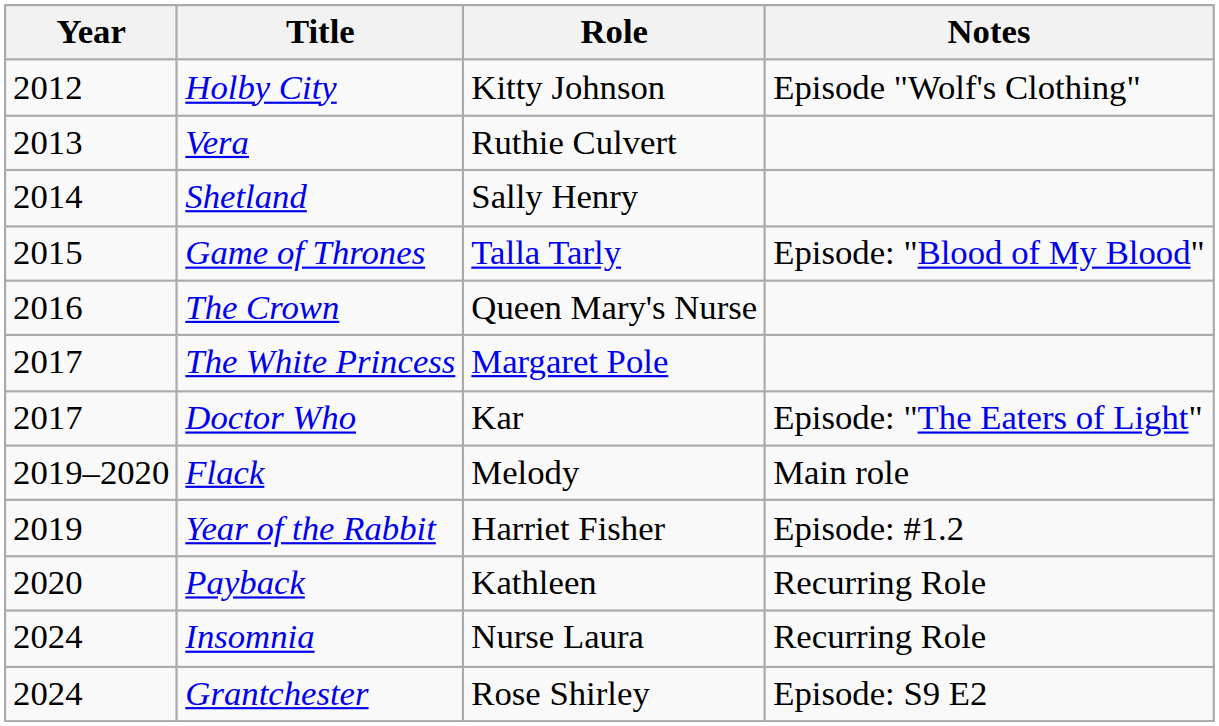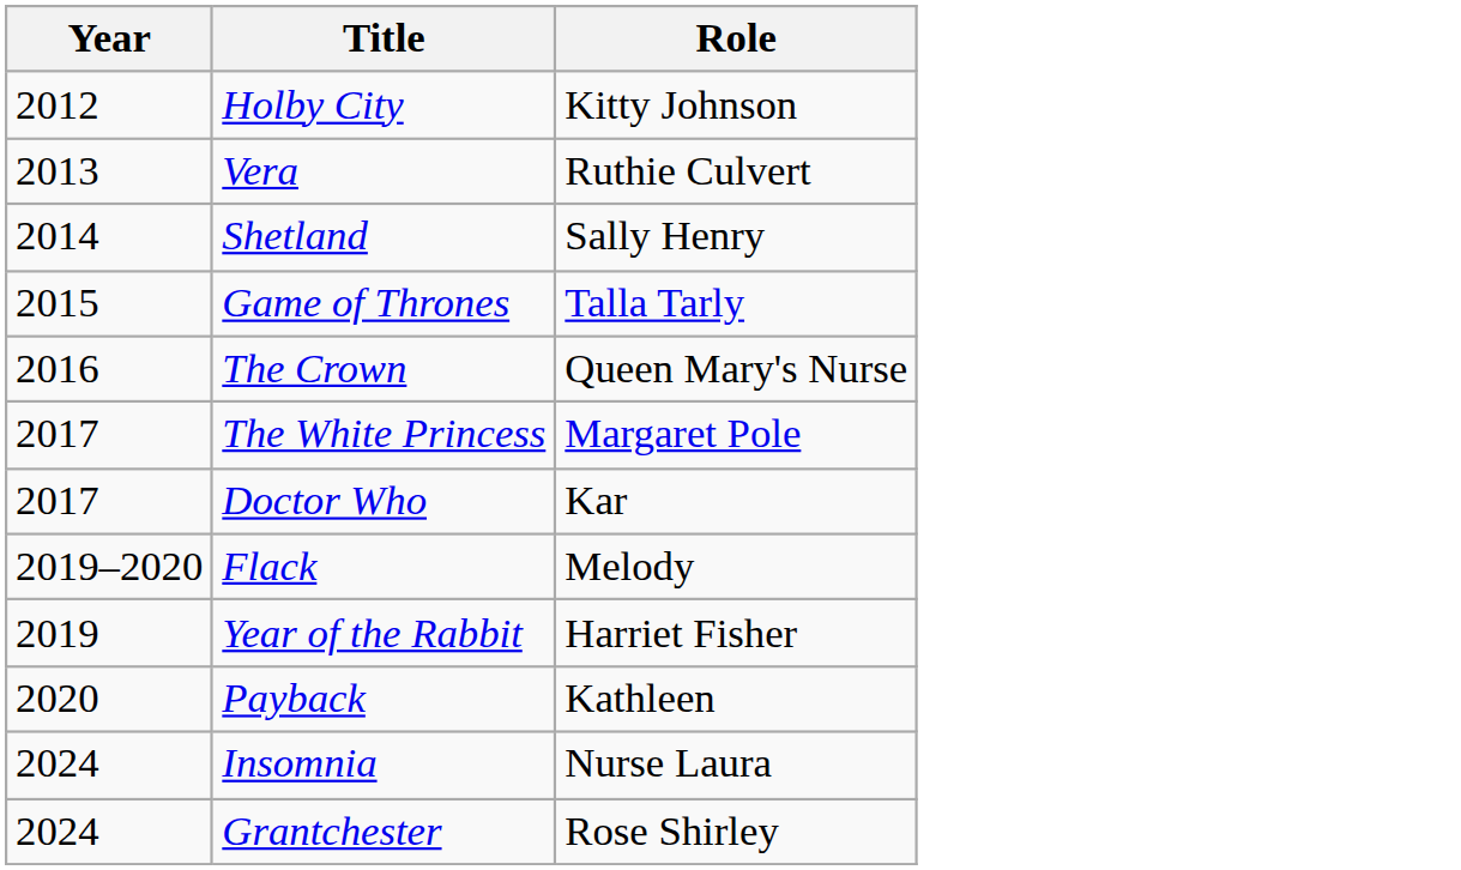- column: Notes | Episode "Wolf's Clothing" | Episode: "Blood of My Blood" | Episode: "The Eaters of Light" | Main role | Episode: #1.2 | Recurring Role | Recurring Role | Episode: S9 E2
